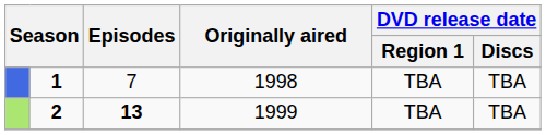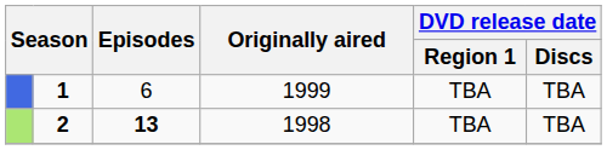1 | Episodes: 7 -> 6
1 | Originally aired: 1998 -> 1999
2 | Originally aired: 1999 -> 1998
